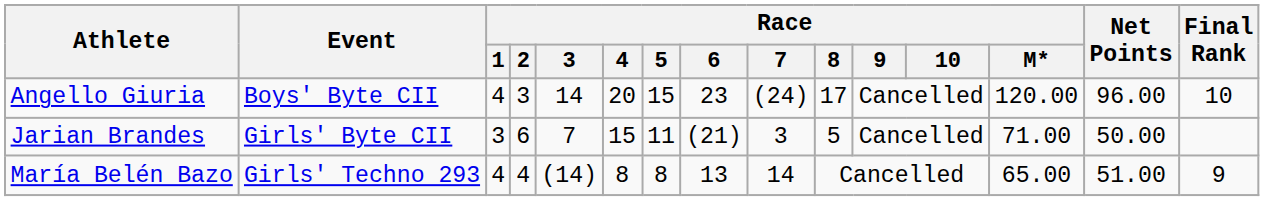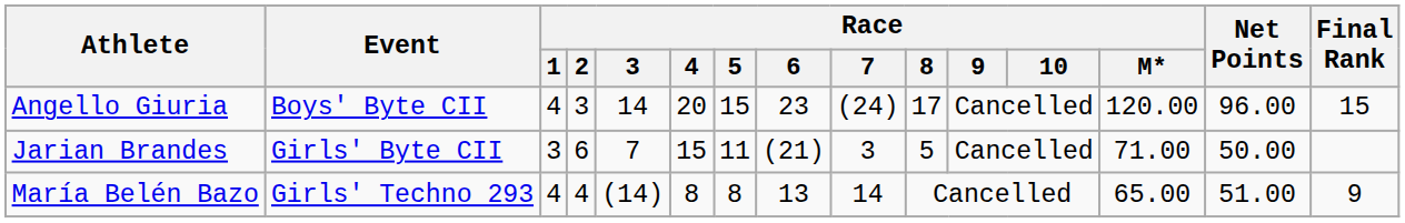Angello Giuria | Final Rank: 10 -> 15
